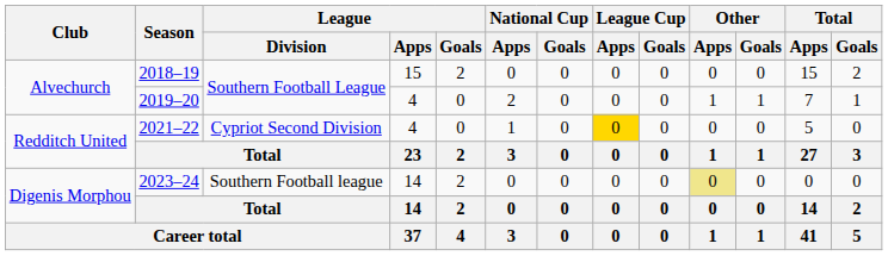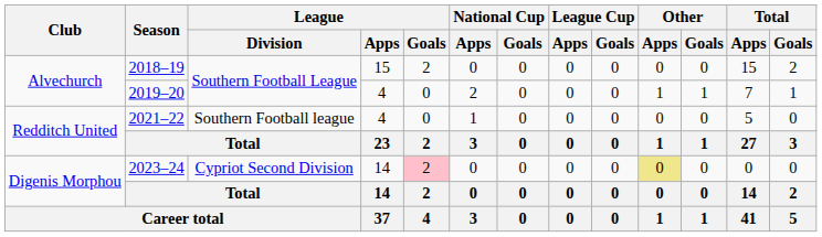2021–22 | League / Division: Cypriot Second Division -> Southern Football league
2021–22 | League Cup / Apps: gold background -> no background
2023–24 | League / Division: Southern Football league -> Cypriot Second Division
2023–24 | League / Goals: no background -> pink background
